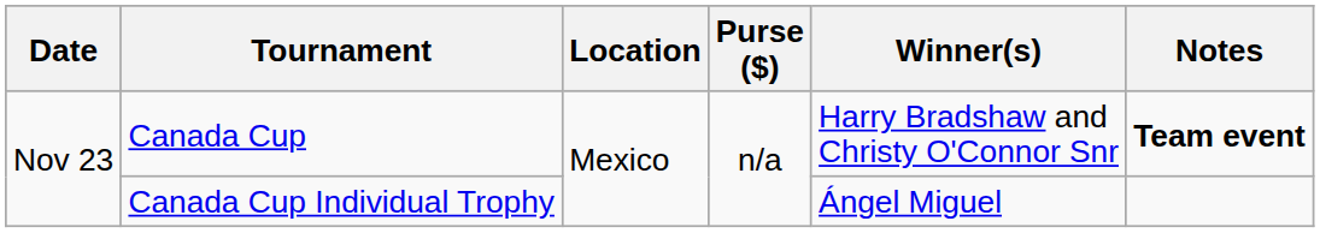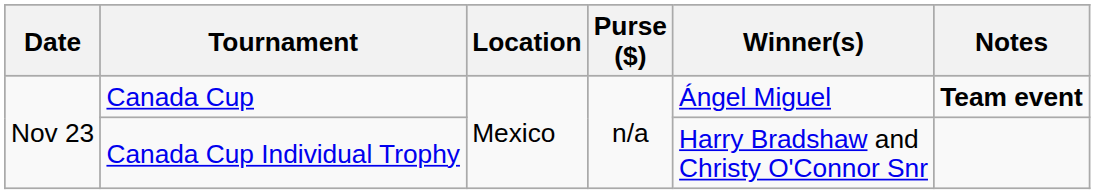Canada Cup | Winner(s): Harry Bradshaw and Christy O'Connor Snr -> Ángel Miguel
Canada Cup Individual Trophy | Winner(s): Ángel Miguel -> Harry Bradshaw and Christy O'Connor Snr
